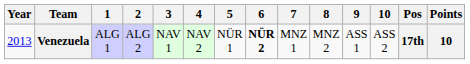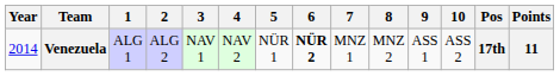Venezuela | Year: 2013 -> 2014
Venezuela | Points: 10 -> 11
